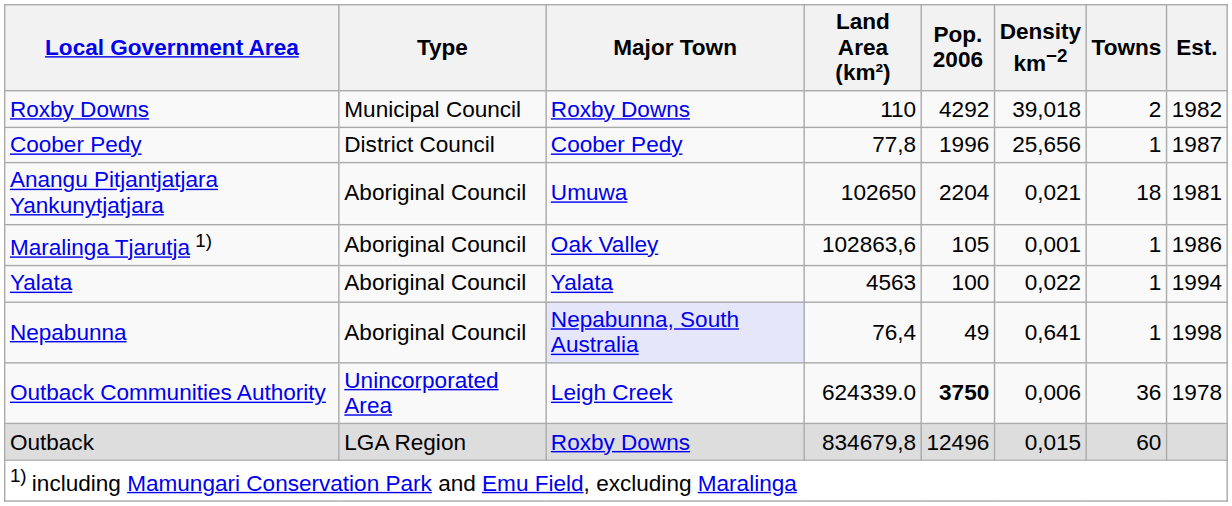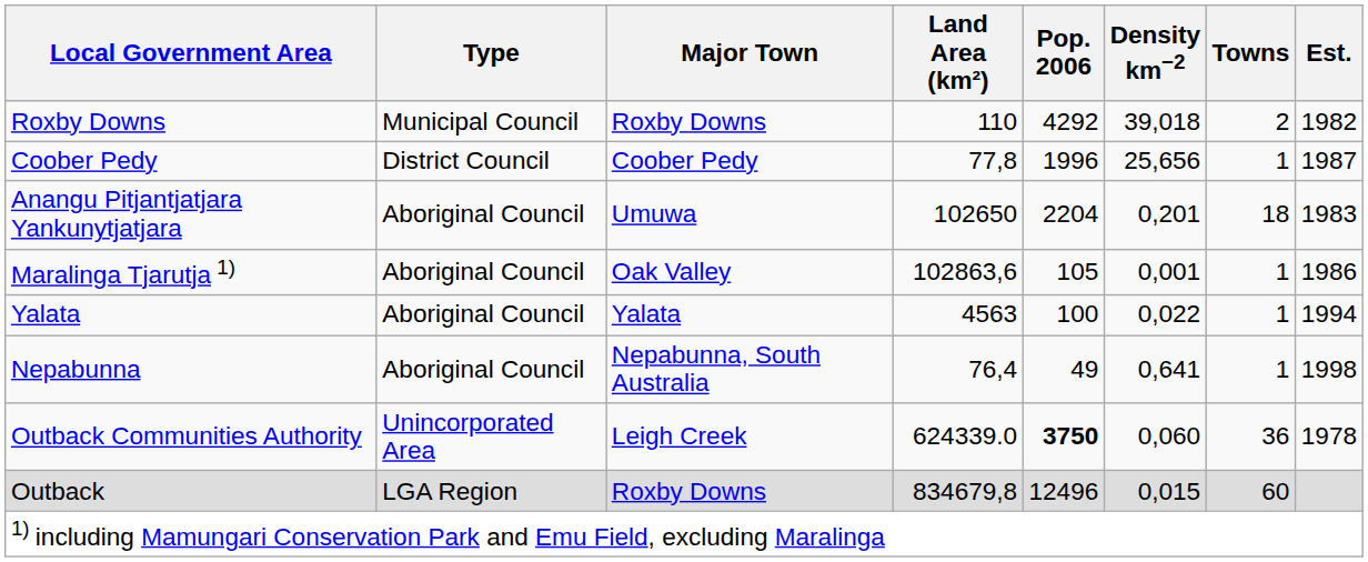Anangu Pitjantjatjara Yankunytjatjara | Density km−2: 0,021 -> 0,201
Anangu Pitjantjatjara Yankunytjatjara | Est.: 1981 -> 1983
Nepabunna | Major Town: lavender background -> no background
Outback Communities Authority | Density km−2: 0,006 -> 0,060
